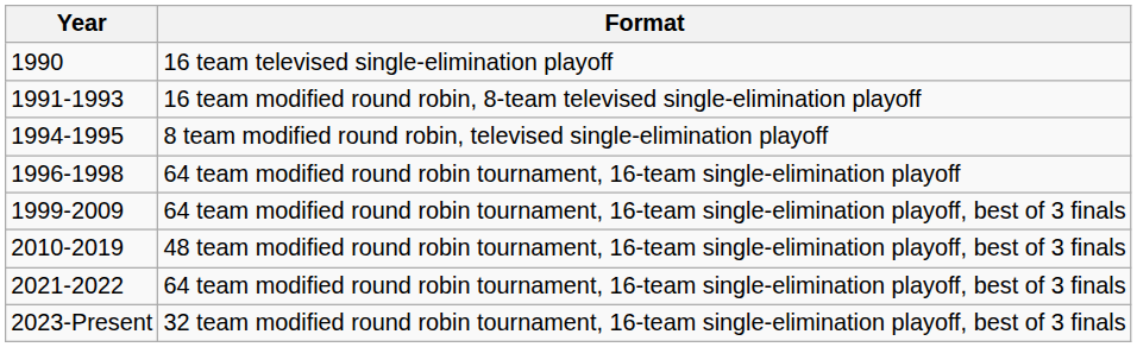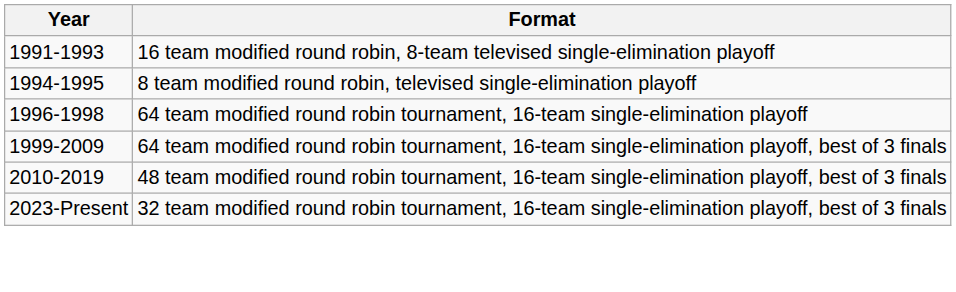- row: 1990 | 16 team televised single-elimination playoff
- row: 2021-2022 | 64 team modified round robin tournament, 16-team single-elimination playoff, best of 3 finals
